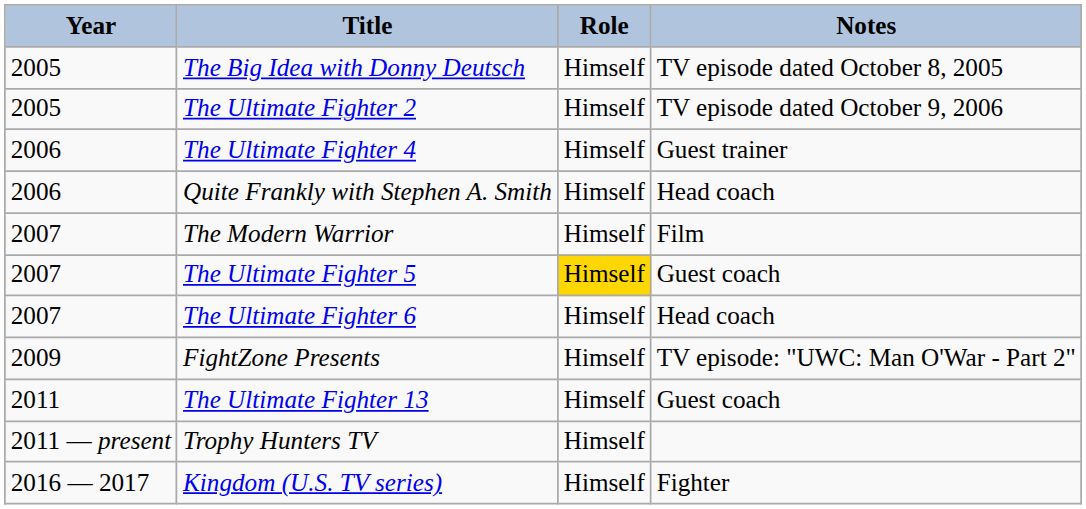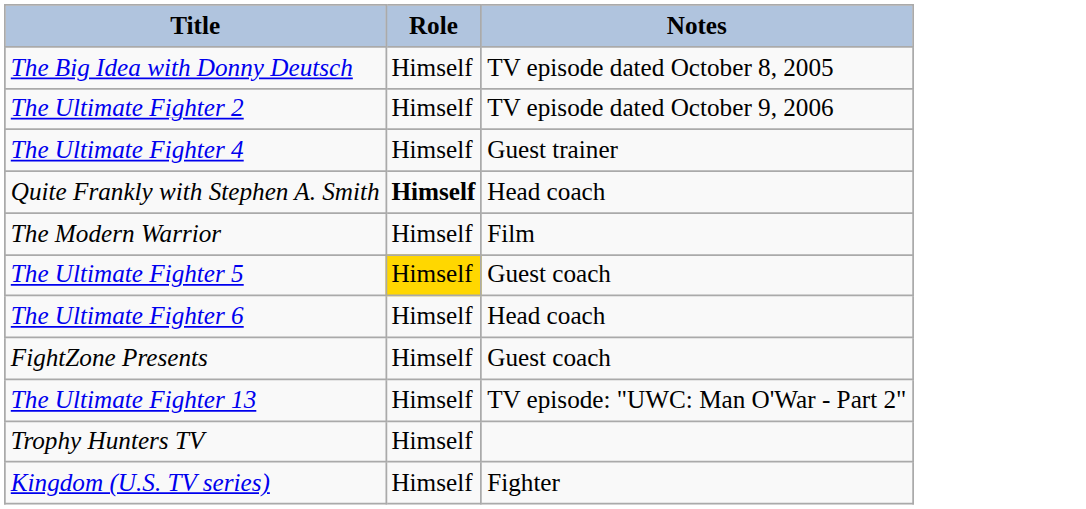- column: Year | 2005 | 2005 | 2006 | 2006 | 2007 | 2007 | 2007 | 2009 | 2011 | 2011 — present | 2016 — 2017
Quite Frankly with Stephen A. Smith | Role: normal -> bold
FightZone Presents | Notes: TV episode: "UWC: Man O'War - Part 2" -> Guest coach
The Ultimate Fighter 13 | Notes: Guest coach -> TV episode: "UWC: Man O'War - Part 2"
